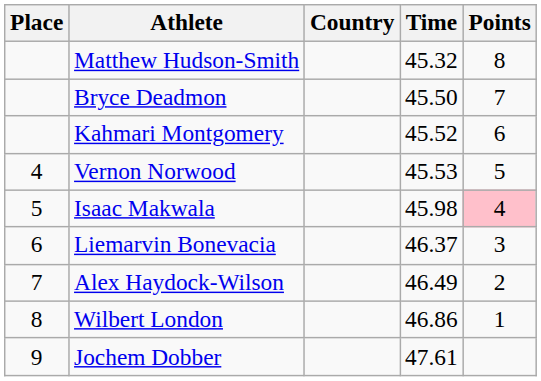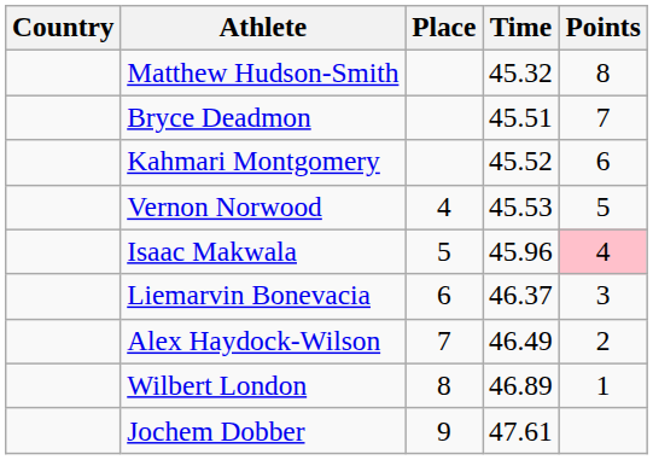columns swapped: Place <-> Country
Bryce Deadmon | Time: 45.50 -> 45.51
Isaac Makwala | Time: 45.98 -> 45.96
Wilbert London | Time: 46.86 -> 46.89
